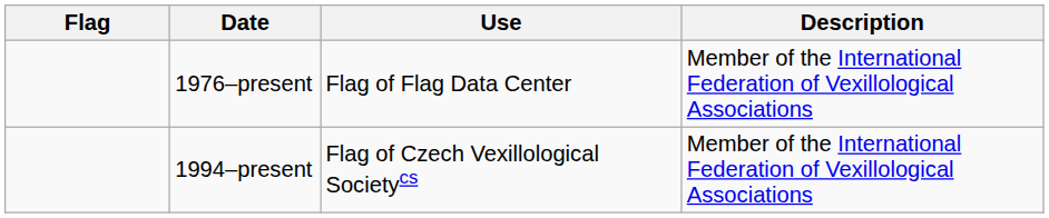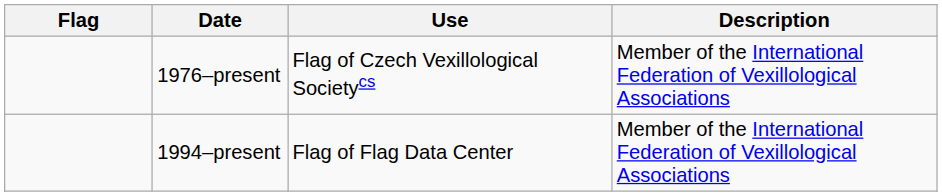1976–present | Use: Flag of Flag Data Center -> Flag of Czech Vexillological Societycs
1994–present | Use: Flag of Czech Vexillological Societycs -> Flag of Flag Data Center
